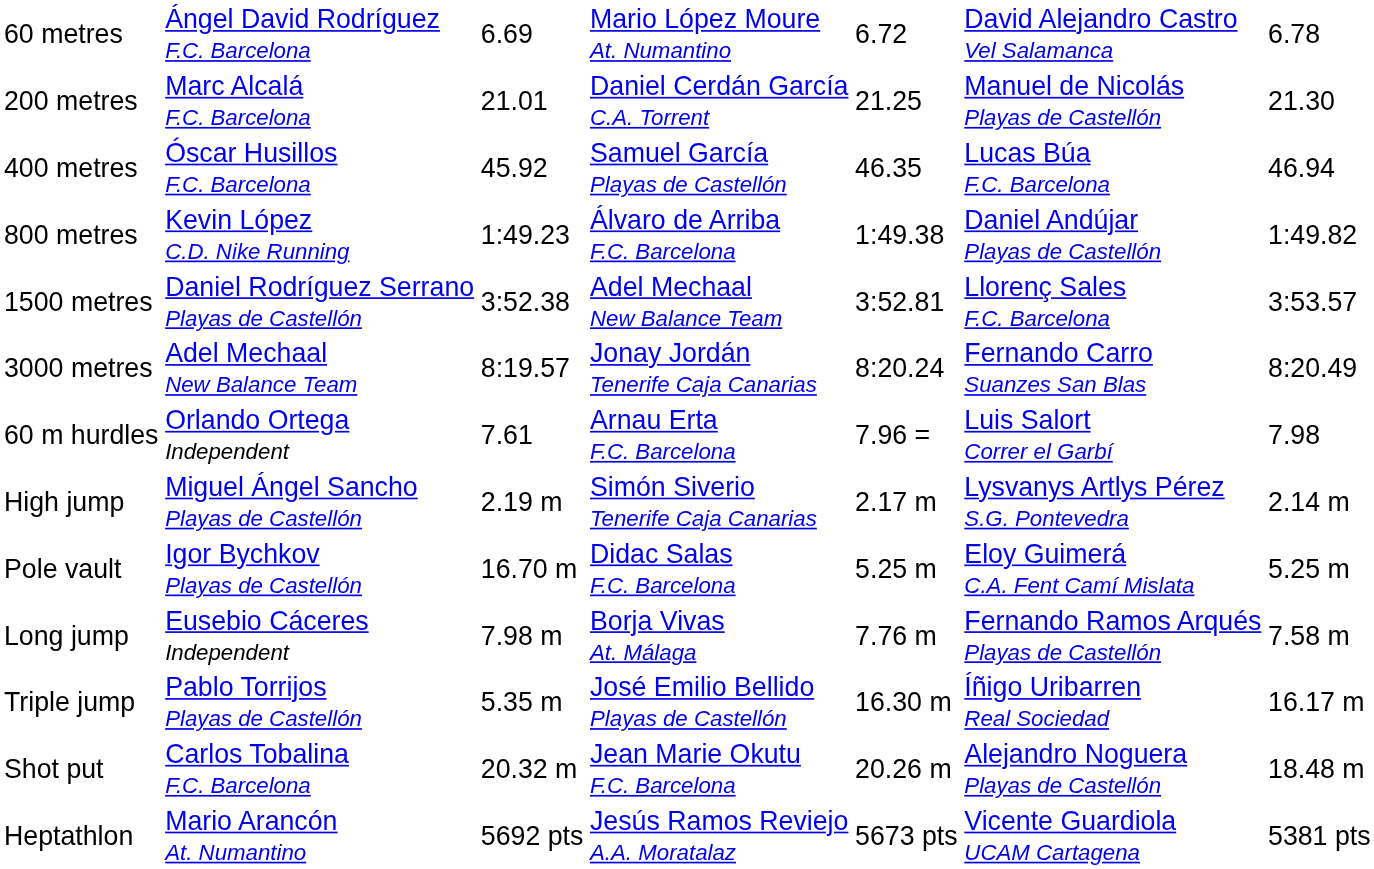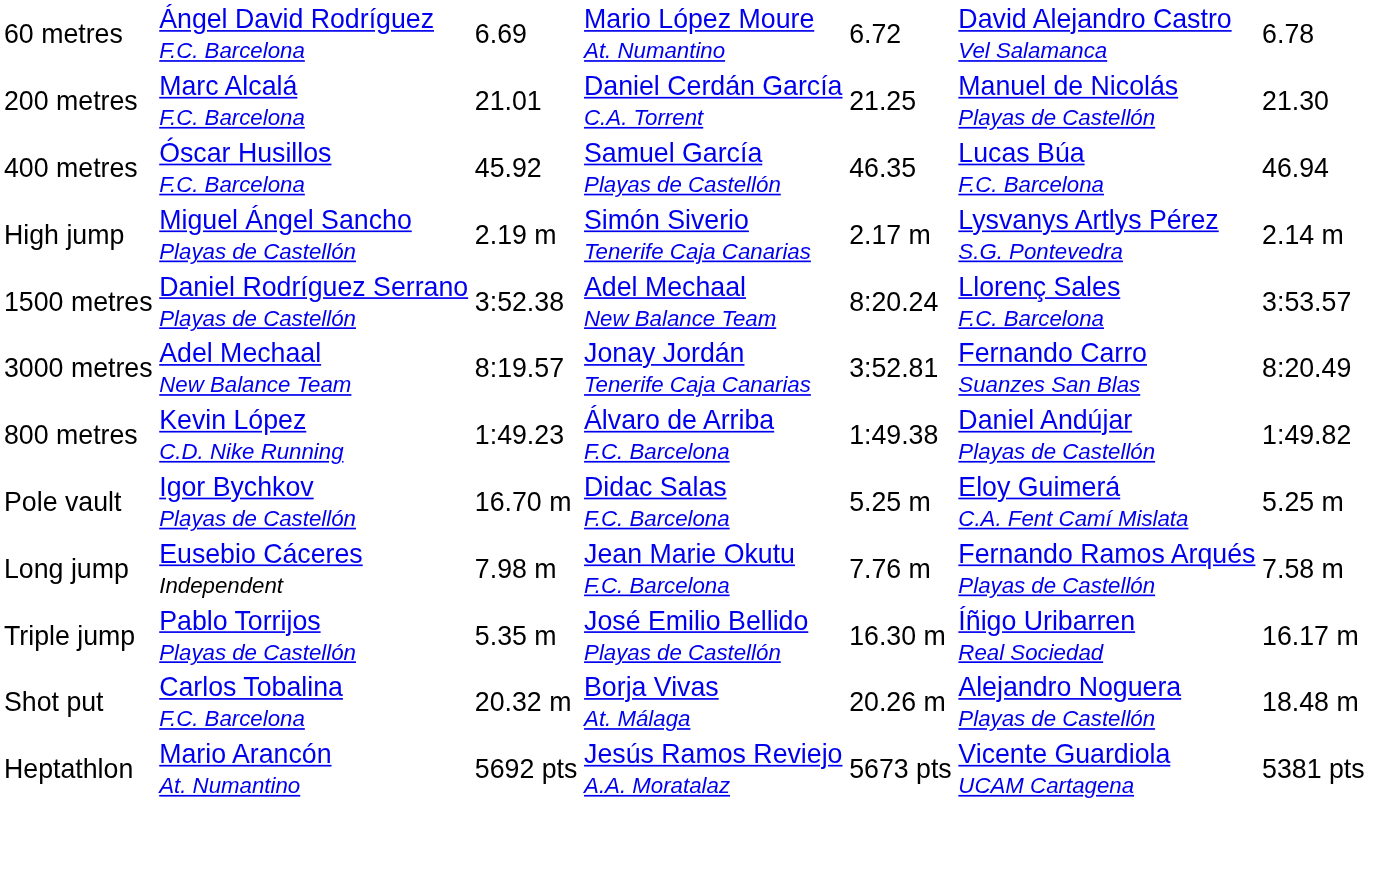rows swapped: 800 metres <-> High jump
1500 metres | column 5: 3:52.81 -> 8:20.24
3000 metres | column 5: 8:20.24 -> 3:52.81
- row: 60 m hurdles | Orlando Ortega Independent | 7.61 | Arnau Erta F.C. Barcelona | 7.96 = | Luis Salort Correr el Garbí | 7.98
Long jump | column 4: Borja Vivas At. Málaga -> Jean Marie Okutu F.C. Barcelona
Shot put | column 4: Jean Marie Okutu F.C. Barcelona -> Borja Vivas At. Málaga
